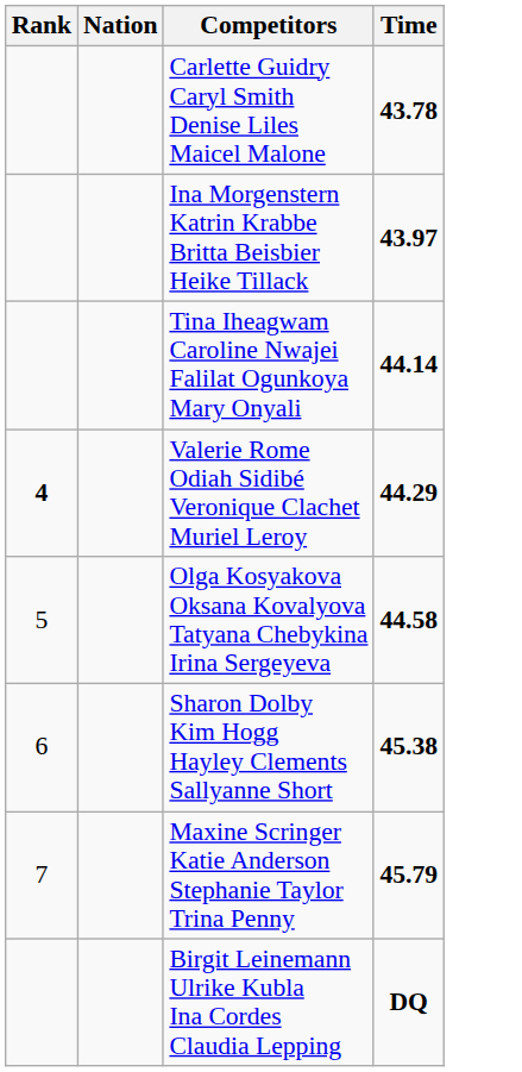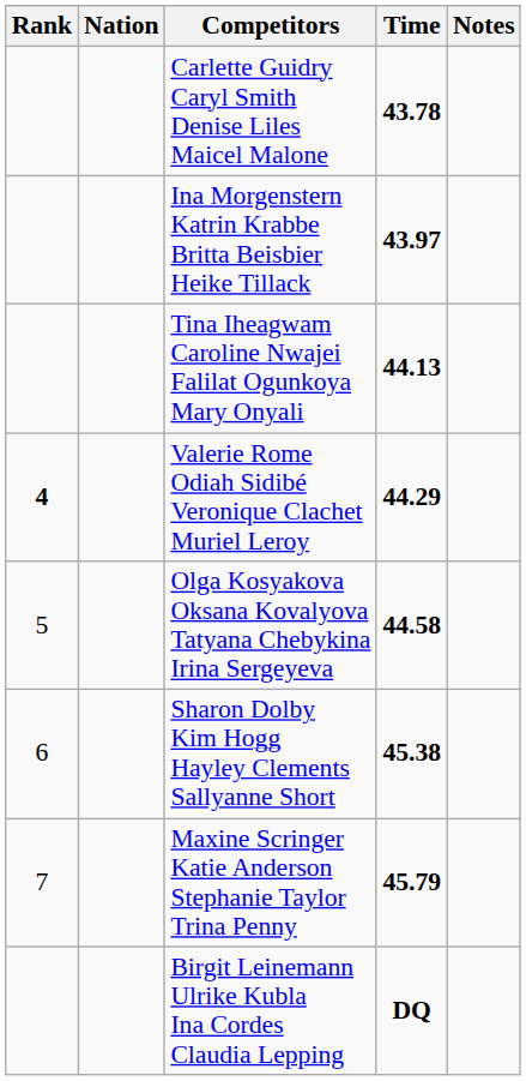+ column: Notes
Tina Iheagwam Caroline Nwajei Falilat Ogunkoya Mary Onyali | Time: 44.14 -> 44.13
